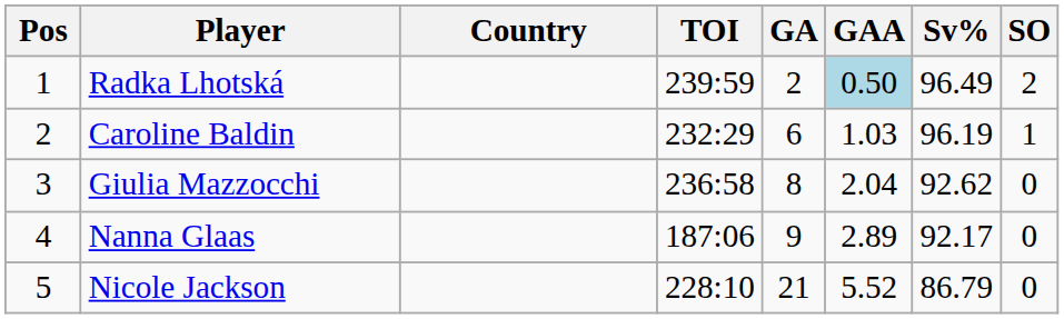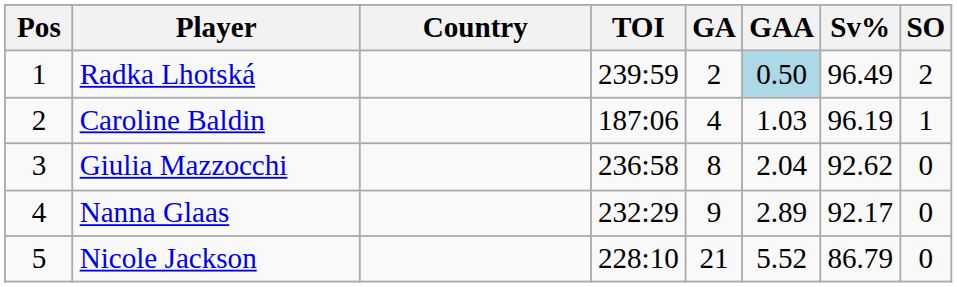Caroline Baldin | TOI: 232:29 -> 187:06
Caroline Baldin | GA: 6 -> 4
Nanna Glaas | TOI: 187:06 -> 232:29
